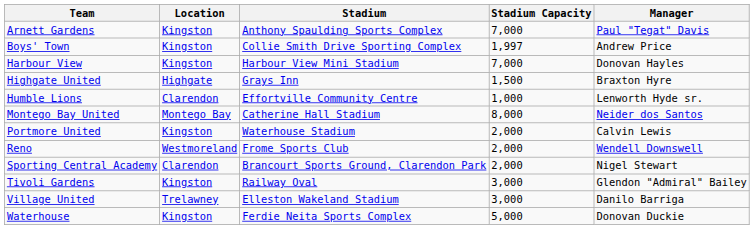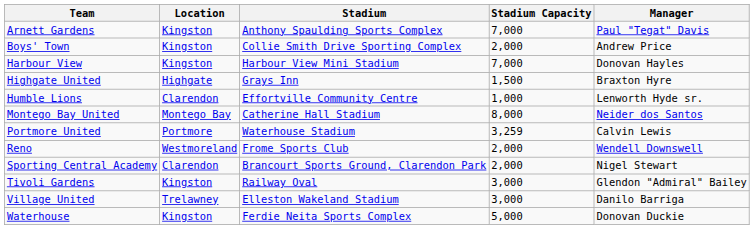Boys' Town | Stadium Capacity: 1,997 -> 2,000
Portmore United | Location: Kingston -> Portmore
Portmore United | Stadium Capacity: 2,000 -> 3,259
